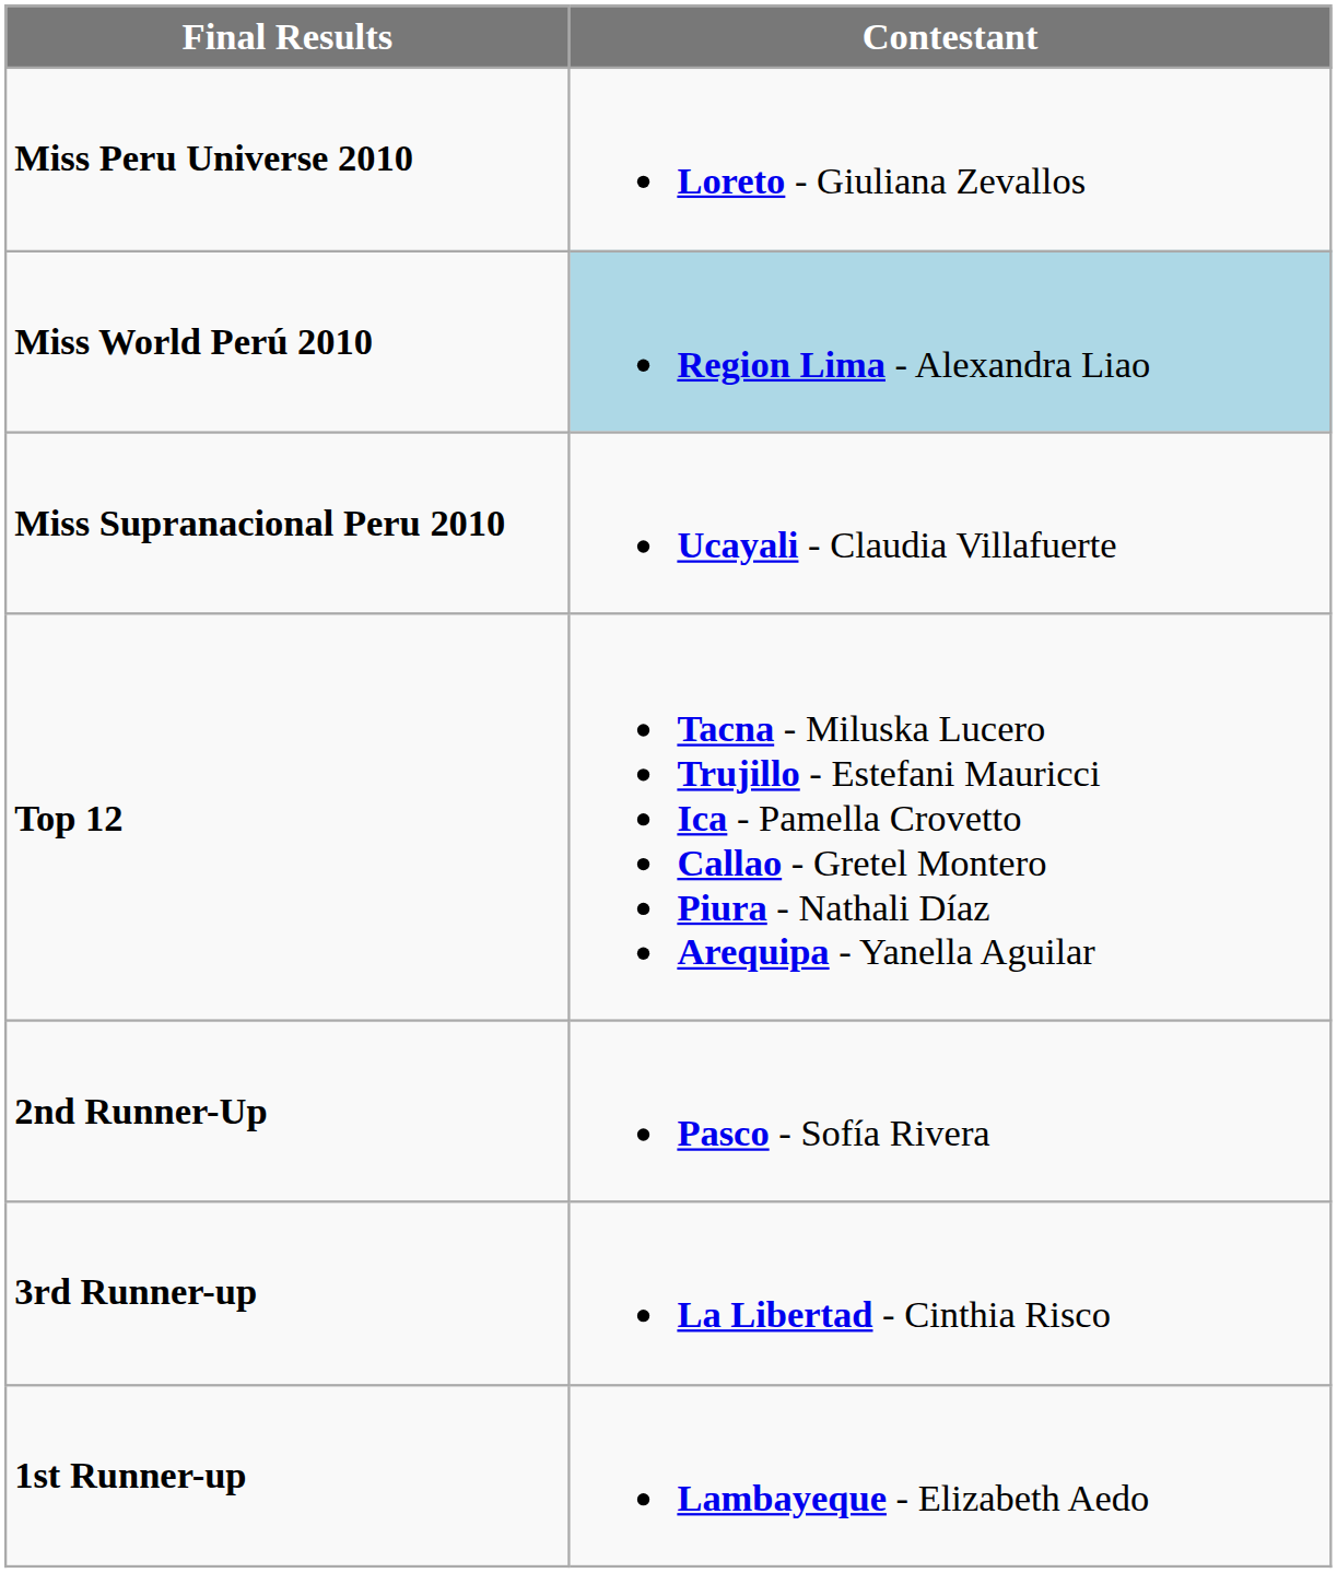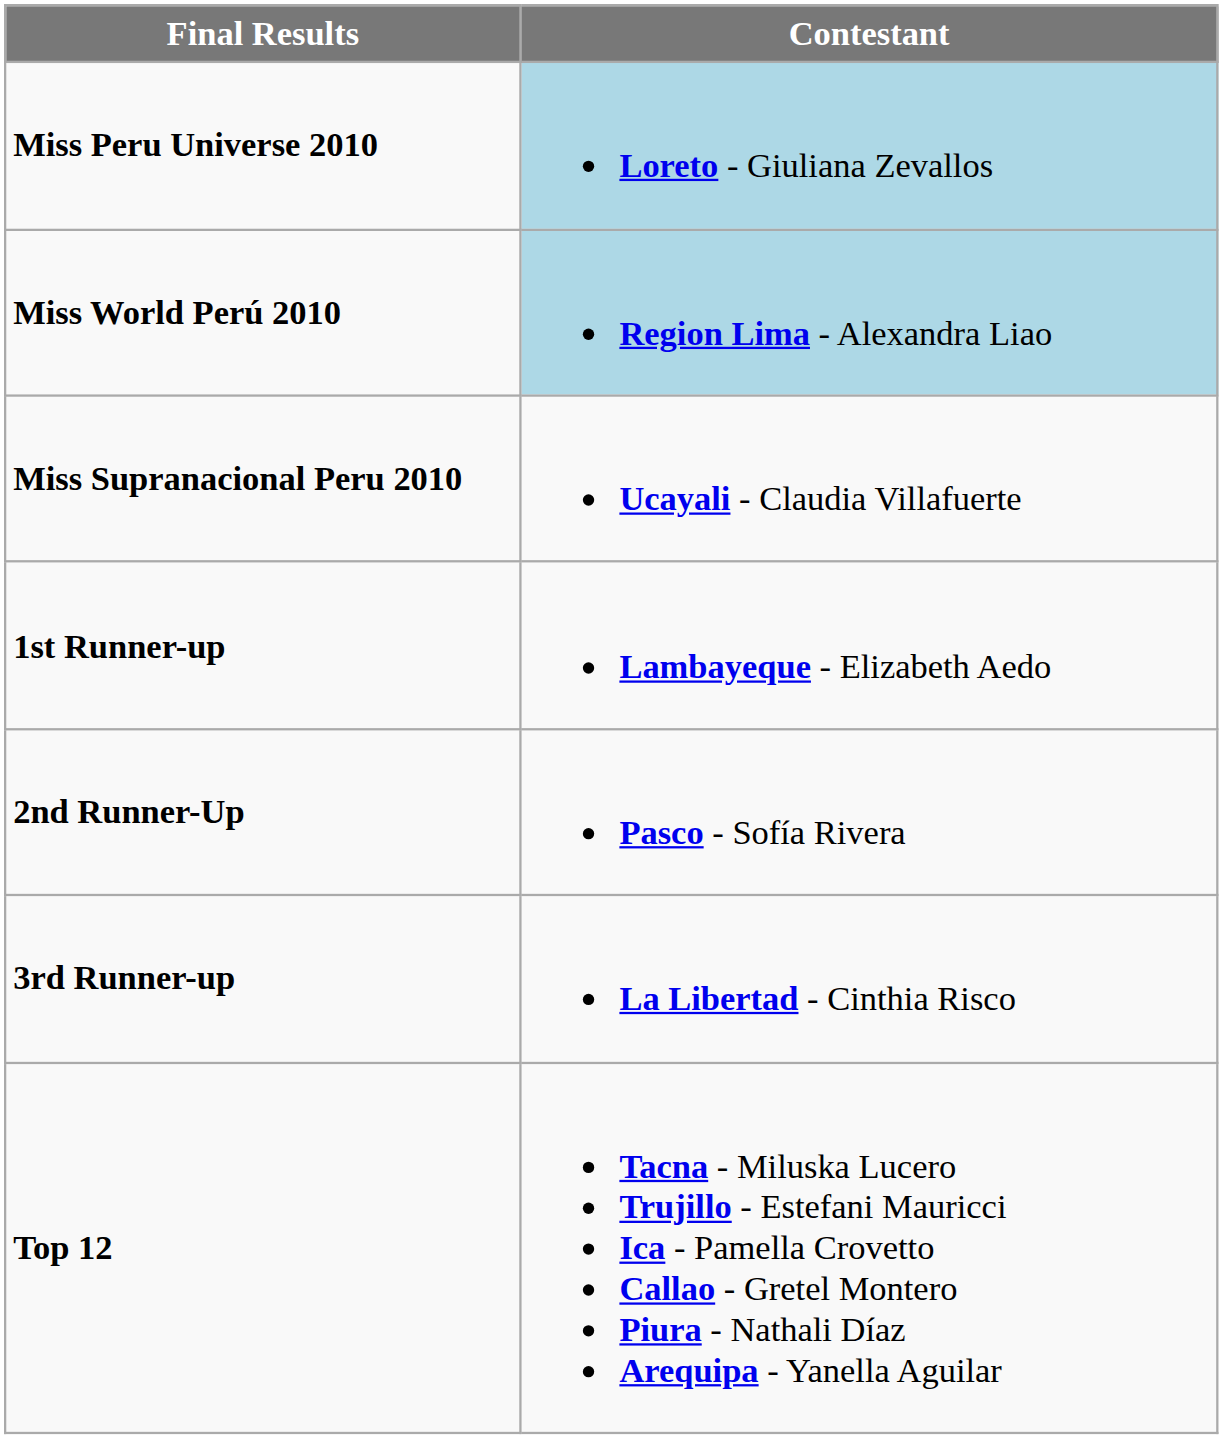Miss Peru Universe 2010 | Contestant: no background -> lightblue background
rows swapped: 1st Runner-up <-> Top 12
